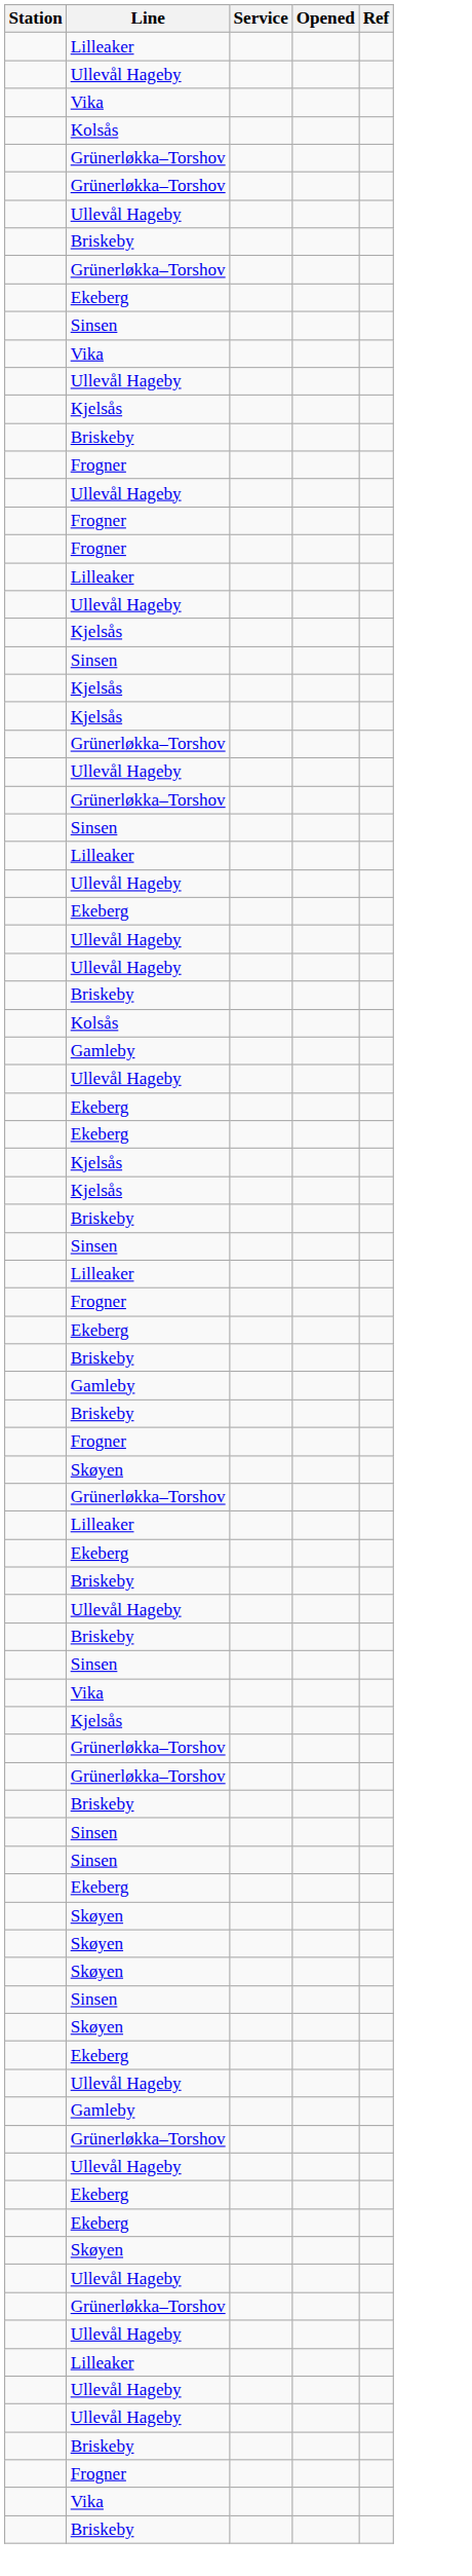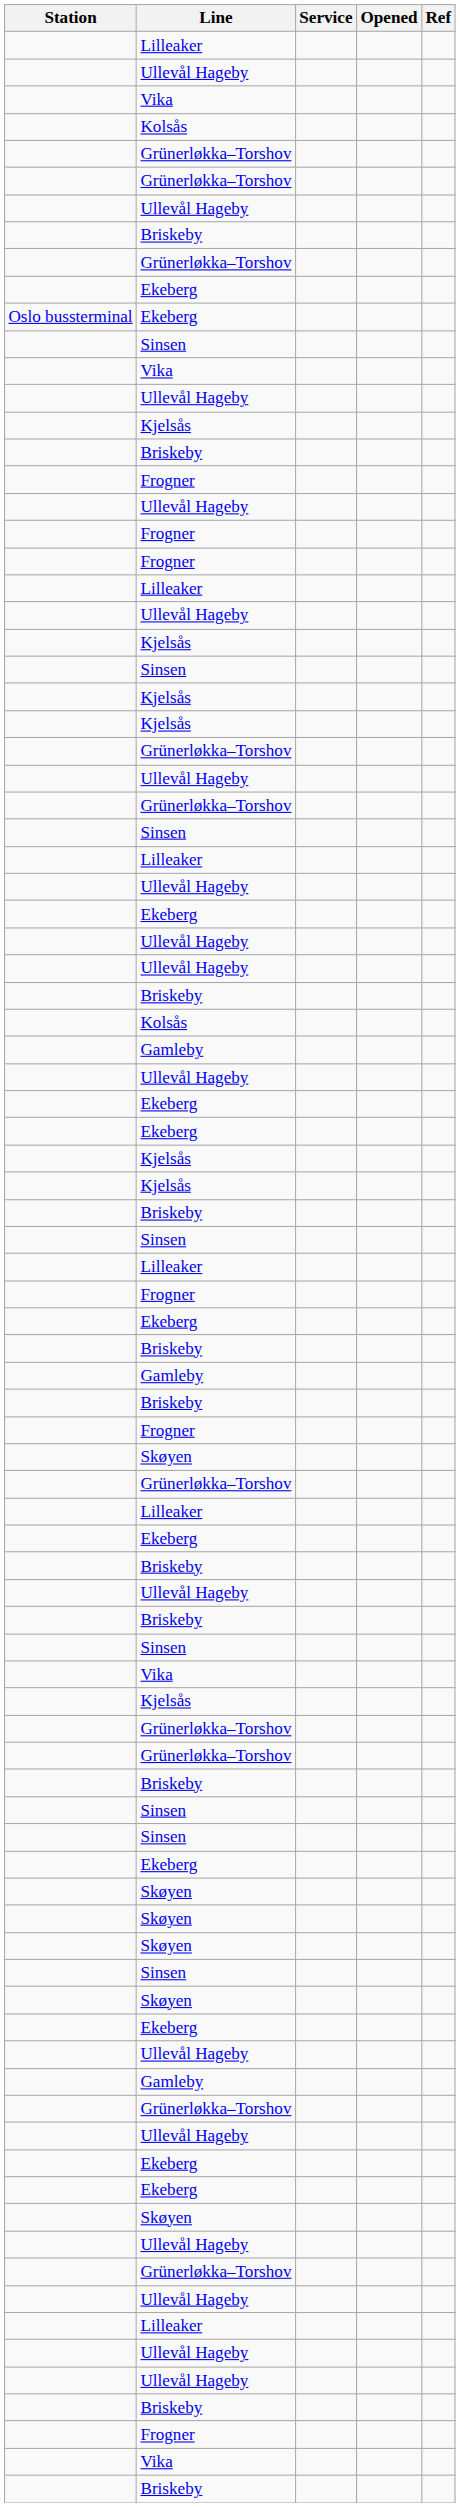+ row: Oslo bussterminal | Ekeberg
